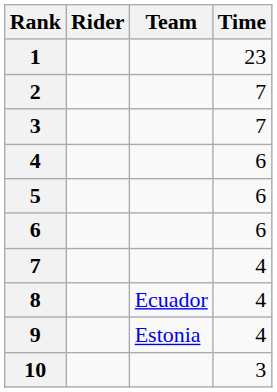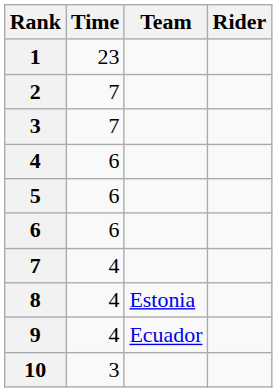columns swapped: Rider <-> Time
8 | Team: Ecuador -> Estonia
9 | Team: Estonia -> Ecuador
